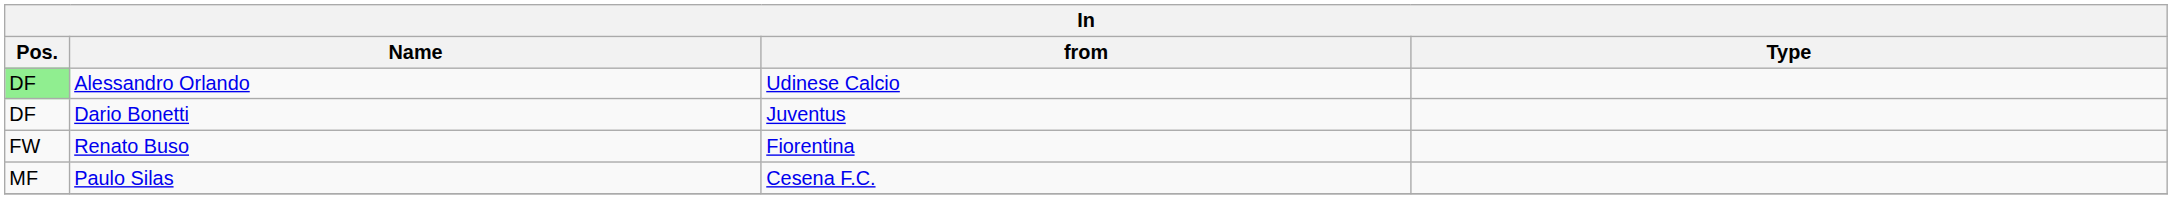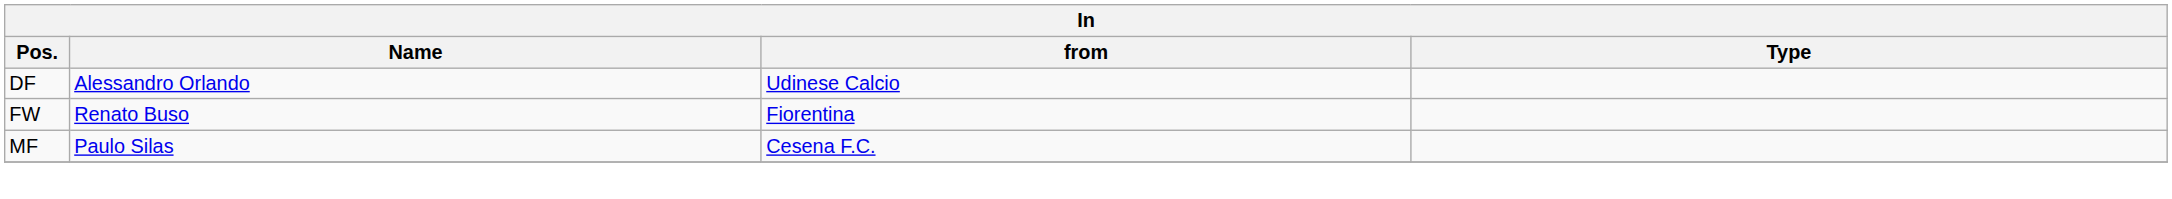Alessandro Orlando | Pos.: lightgreen background -> no background
- row: DF | Dario Bonetti | Juventus
